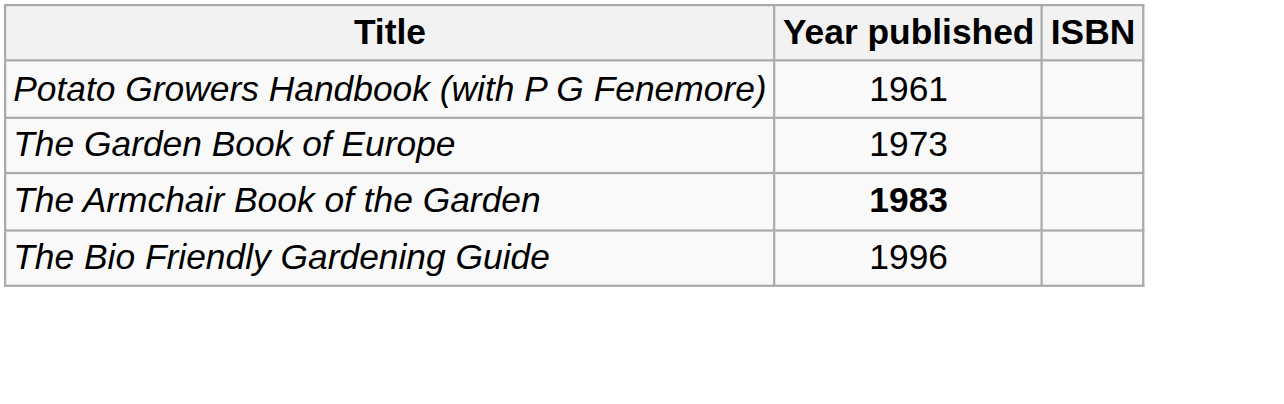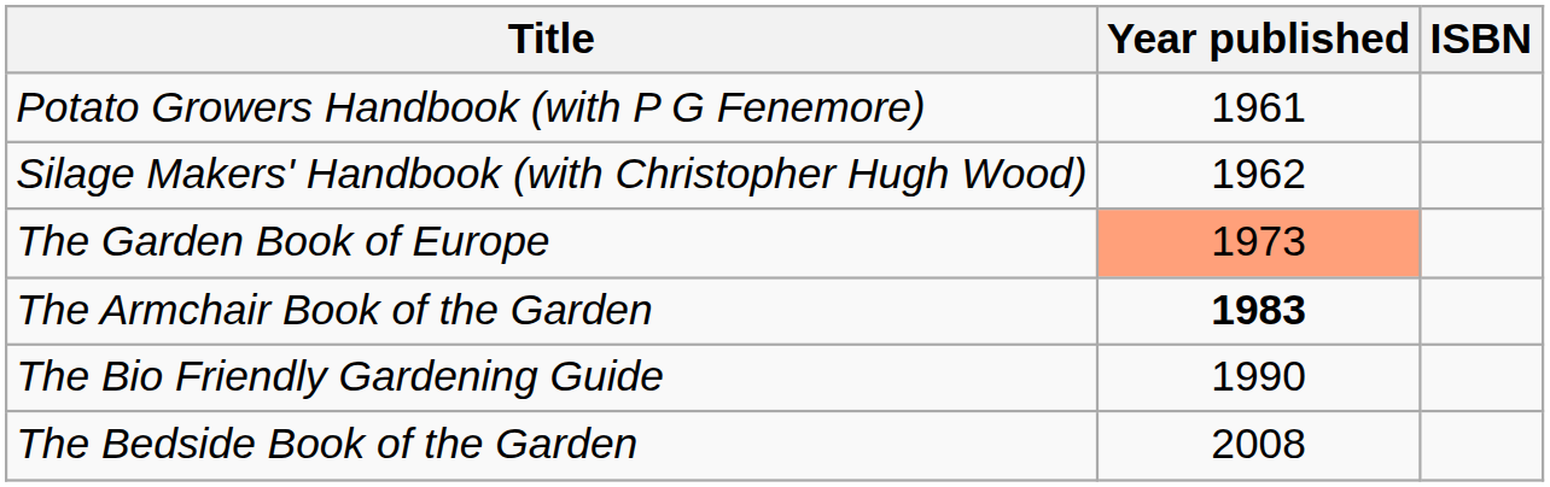+ row: Silage Makers' Handbook (with Christopher Hugh Wood) | 1962
The Garden Book of Europe | Year published: no background -> lightsalmon background
The Bio Friendly Gardening Guide | Year published: 1996 -> 1990
+ row: The Bedside Book of the Garden | 2008
